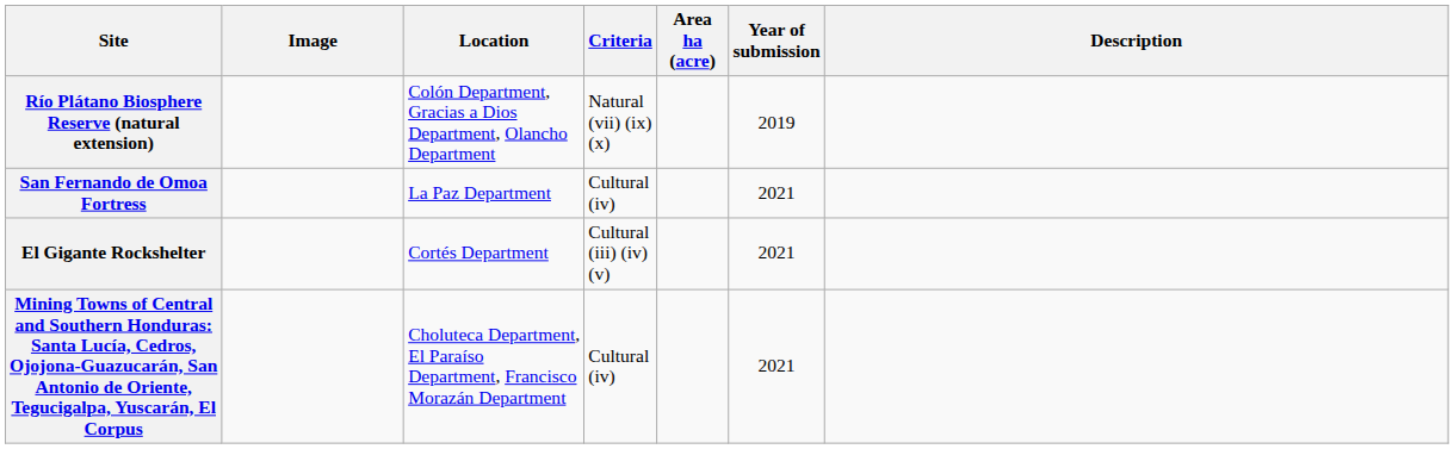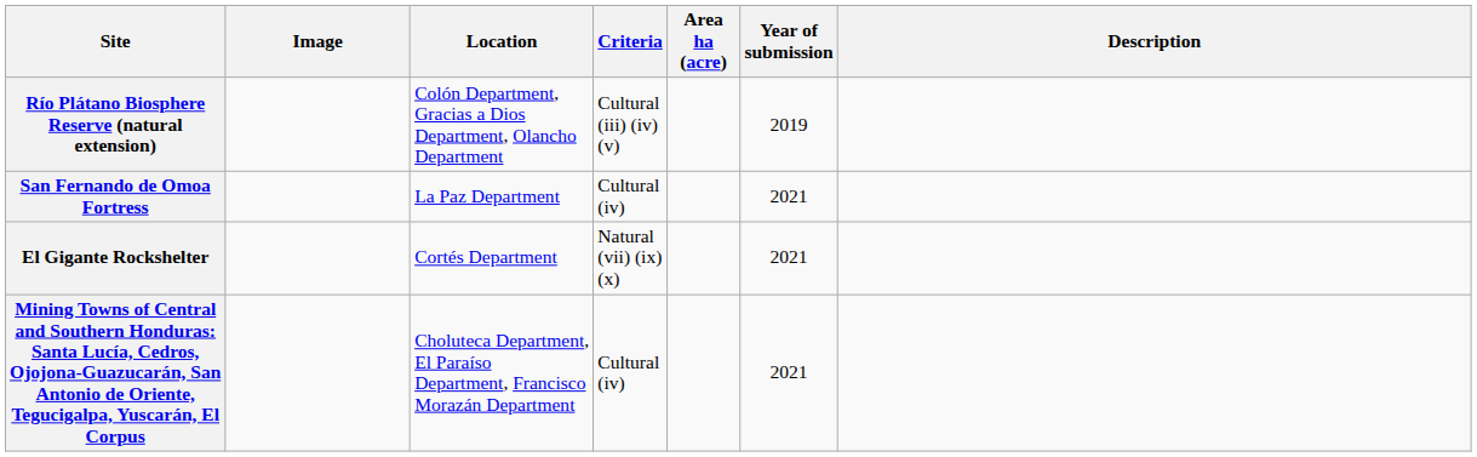Río Plátano Biosphere Reserve (natural extension) | Criteria: Natural (vii) (ix) (x) -> Cultural (iii) (iv) (v)
El Gigante Rockshelter | Criteria: Cultural (iii) (iv) (v) -> Natural (vii) (ix) (x)
